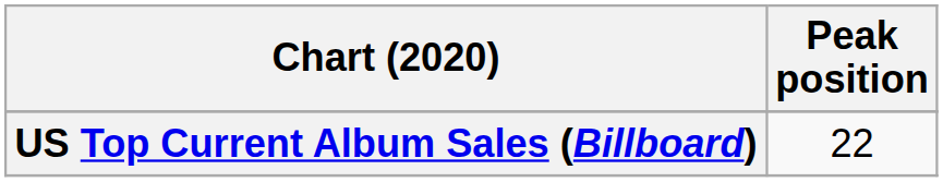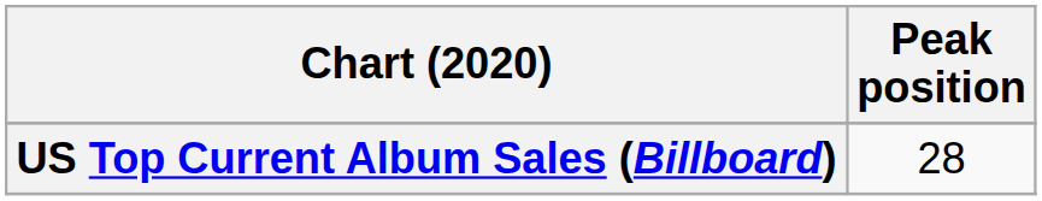US Top Current Album Sales (Billboard) | Peak position: 22 -> 28
